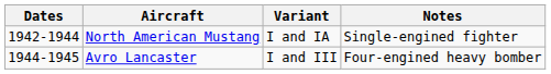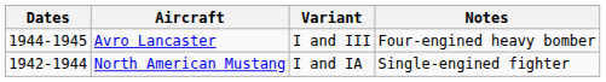rows swapped: North American Mustang <-> Avro Lancaster
